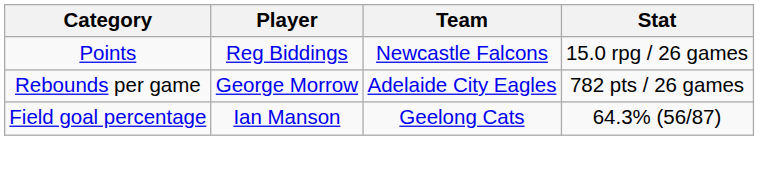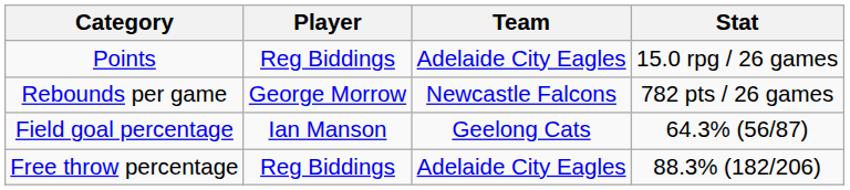Points | Team: Newcastle Falcons -> Adelaide City Eagles
Rebounds per game | Team: Adelaide City Eagles -> Newcastle Falcons
+ row: Free throw percentage | Reg Biddings | Adelaide City Eagles | 88.3% (182/206)
